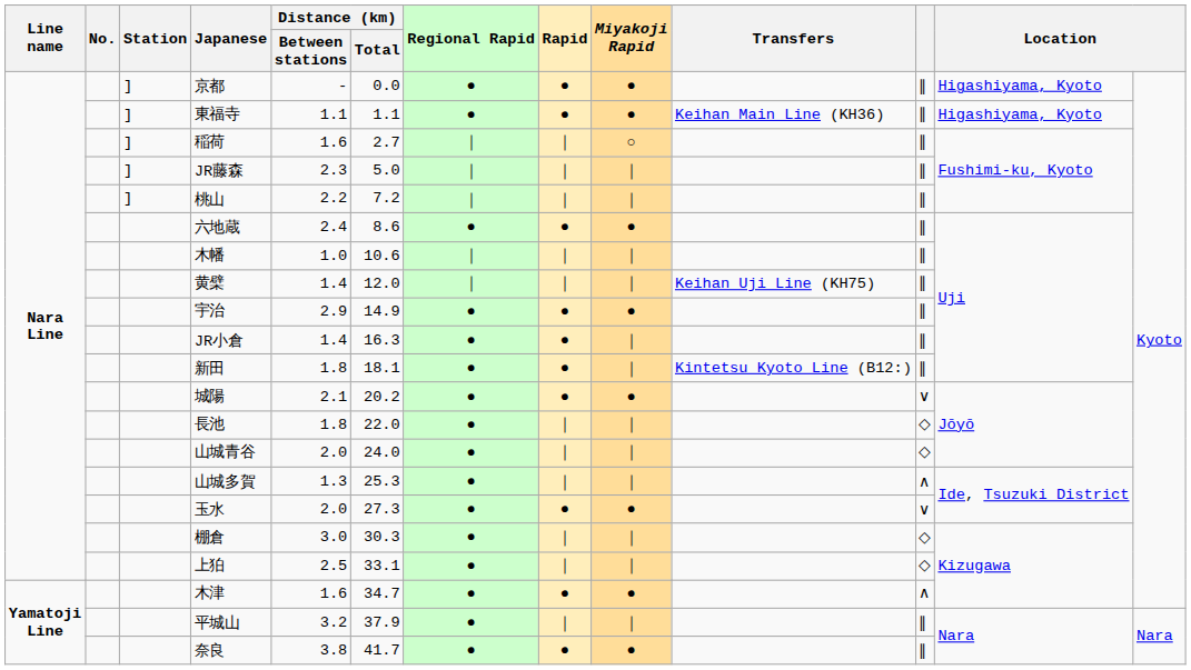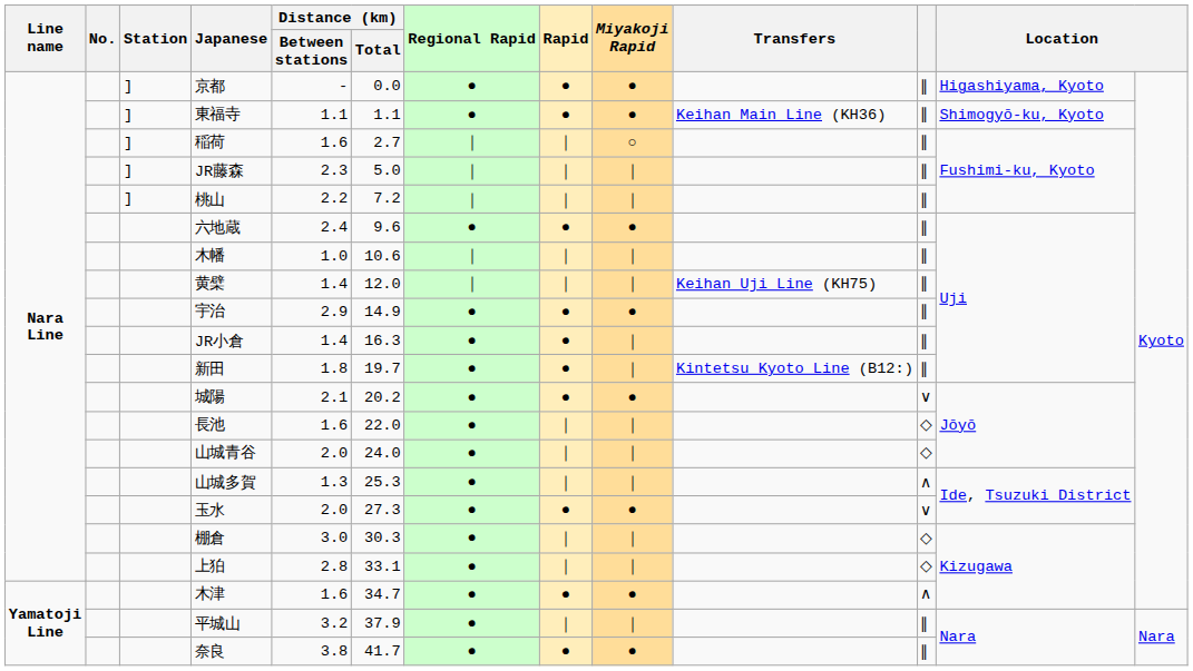東福寺 | column 12: Higashiyama, Kyoto -> Shimogyō-ku, Kyoto
六地蔵 | Distance (km) / Total: 8.6 -> 9.6
新田 | Distance (km) / Total: 18.1 -> 19.7
長池 | Distance (km) / Between stations: 1.8 -> 1.6
上狛 | Distance (km) / Between stations: 2.5 -> 2.8
